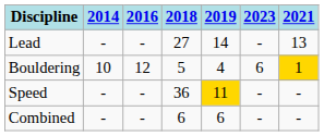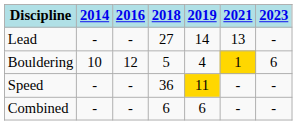columns swapped: 2021 <-> 2023
